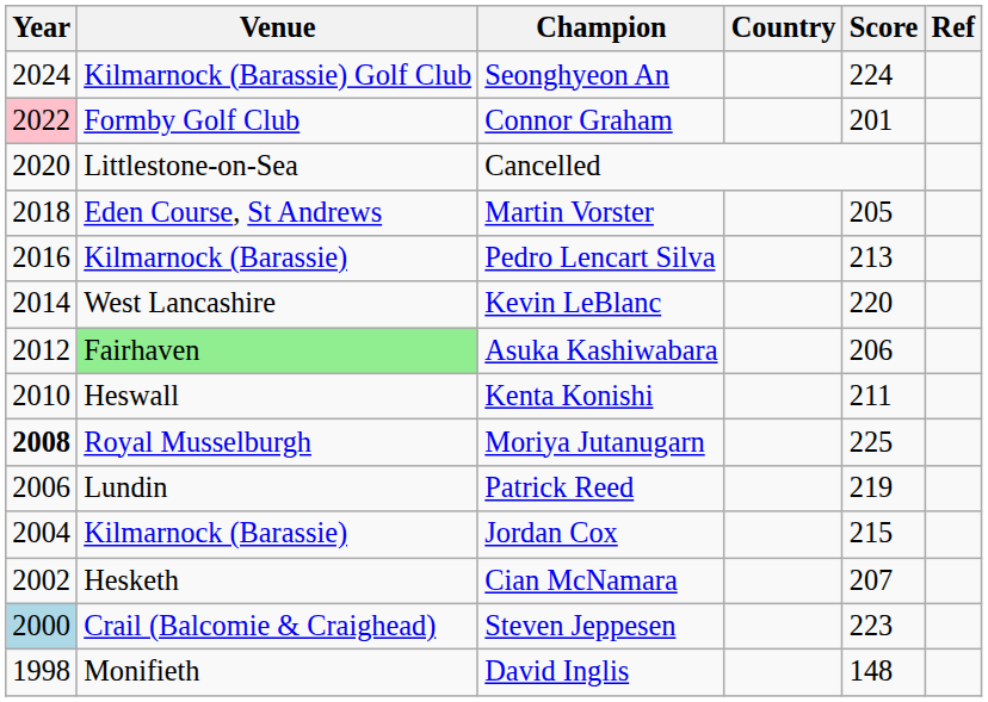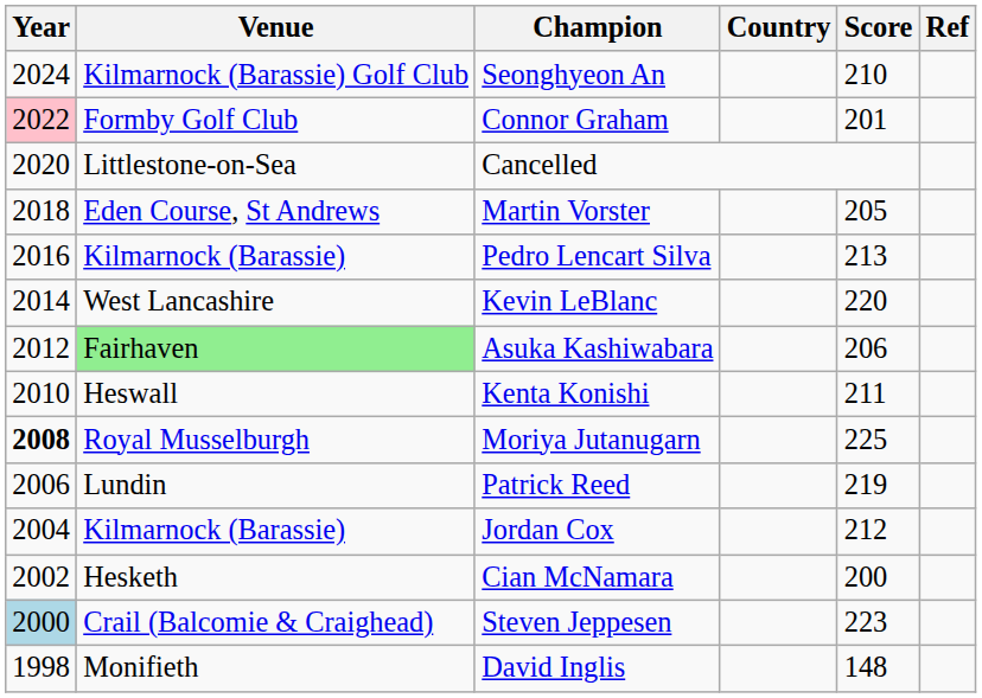Seonghyeon An | Score: 224 -> 210
Jordan Cox | Score: 215 -> 212
Cian McNamara | Score: 207 -> 200
